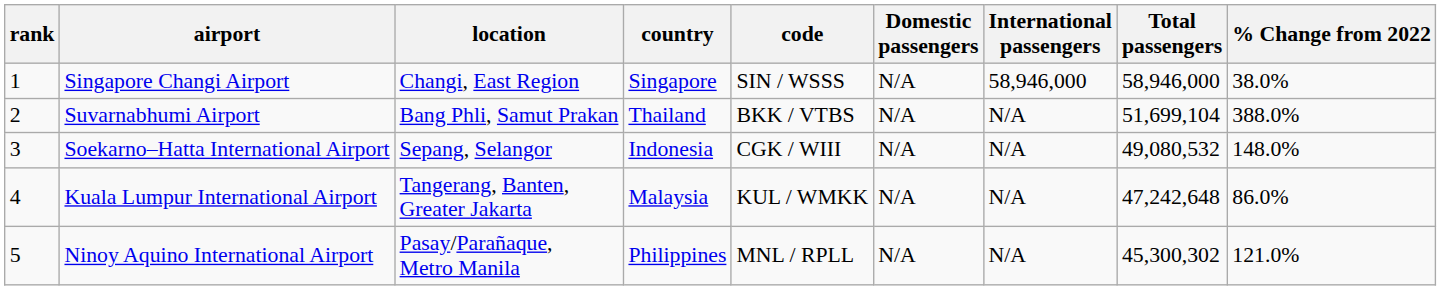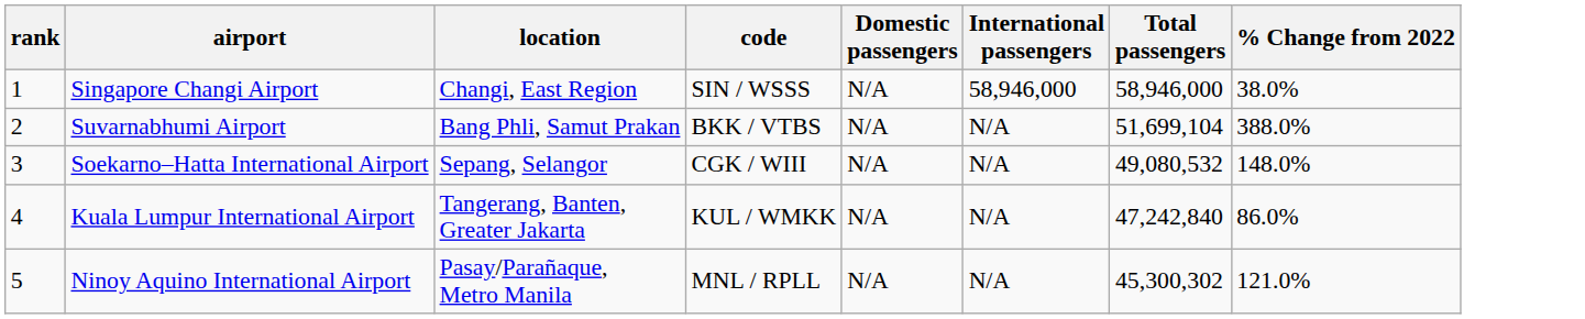- column: country | Singapore | Thailand | Indonesia | Malaysia | Philippines
Kuala Lumpur International Airport | Total passengers: 47,242,648 -> 47,242,840
